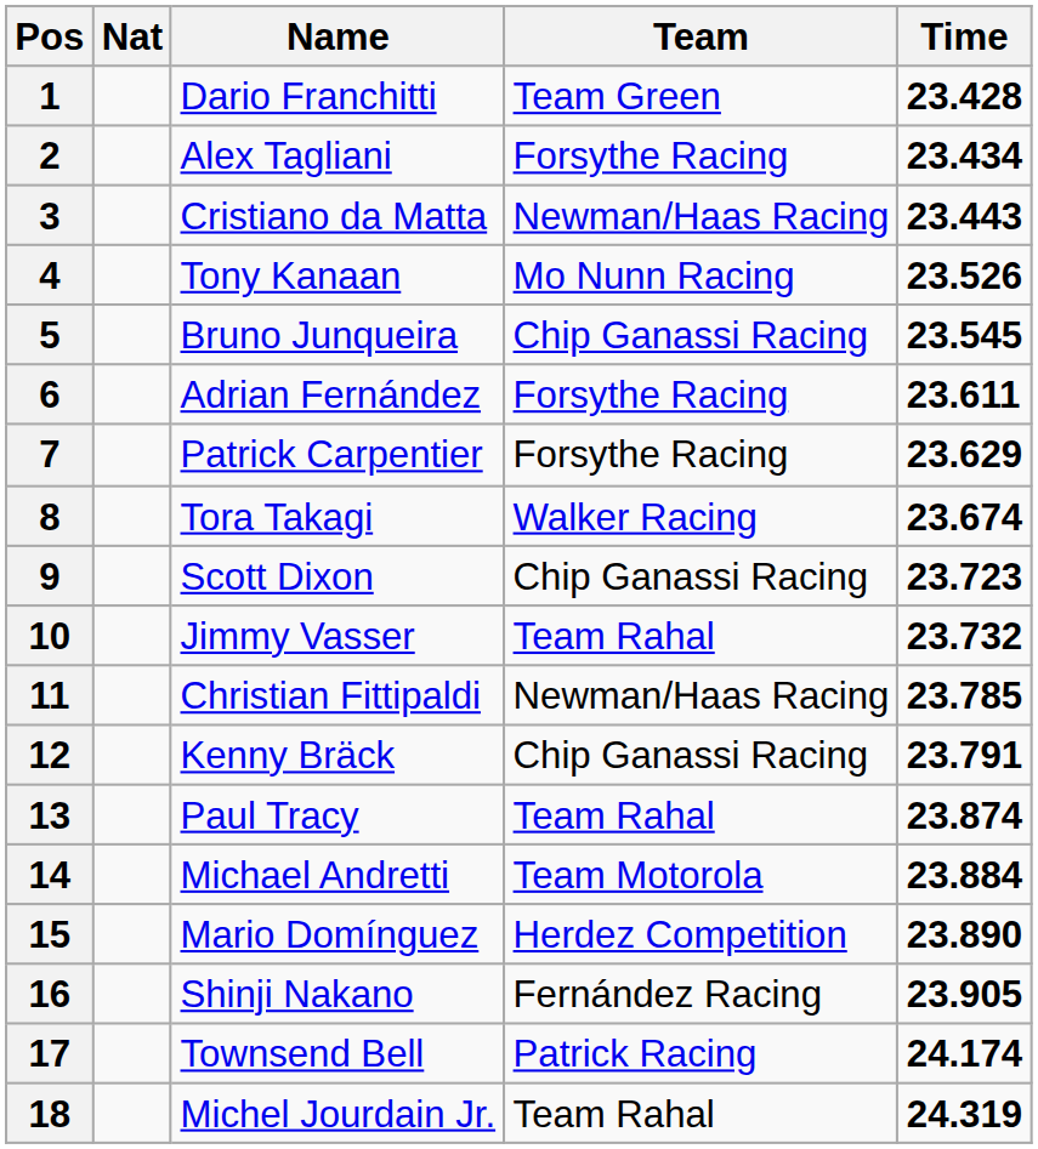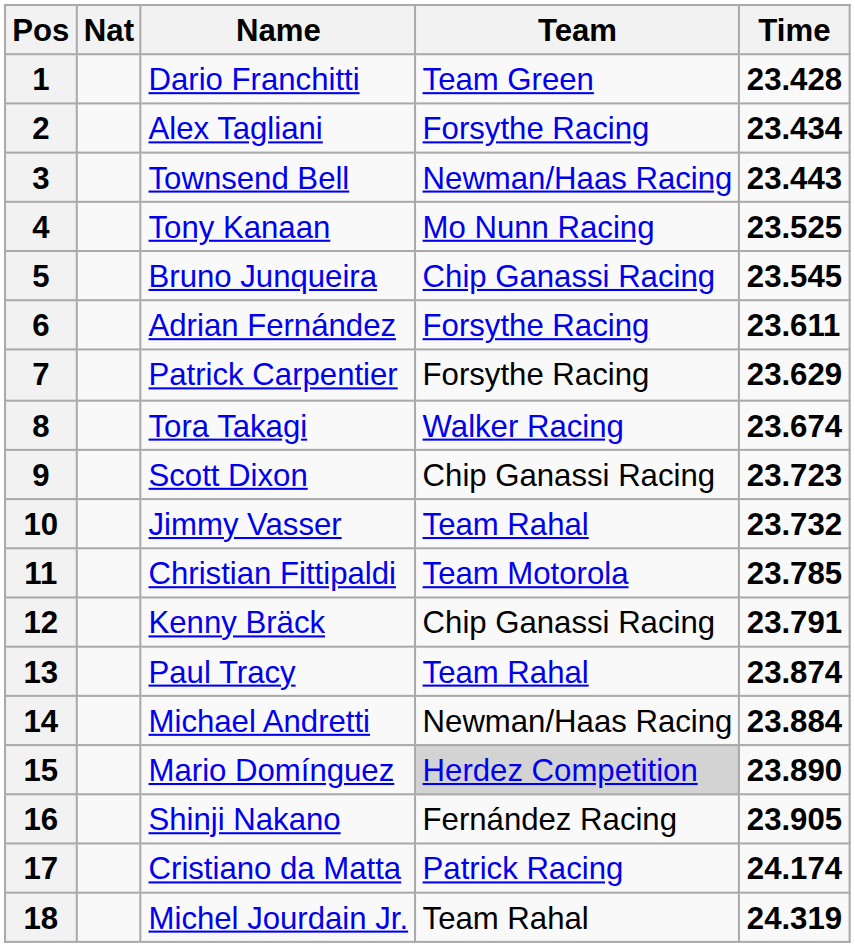3 | Name: Cristiano da Matta -> Townsend Bell
4 | Time: 23.526 -> 23.525
11 | Team: Newman/Haas Racing -> Team Motorola
14 | Team: Team Motorola -> Newman/Haas Racing
15 | Team: no background -> lightgrey background
17 | Name: Townsend Bell -> Cristiano da Matta
